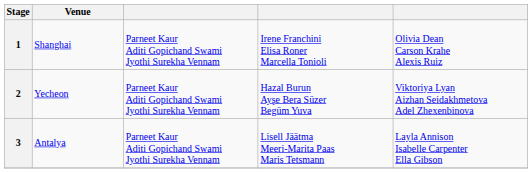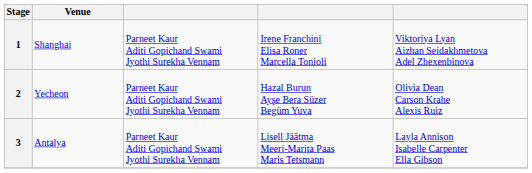1 | column 5: Olivia Dean Carson Krahe Alexis Ruiz -> Viktoriya Lyan Aizhan Seidakhmetova Adel Zhexenbinova
2 | column 5: Viktoriya Lyan Aizhan Seidakhmetova Adel Zhexenbinova -> Olivia Dean Carson Krahe Alexis Ruiz
